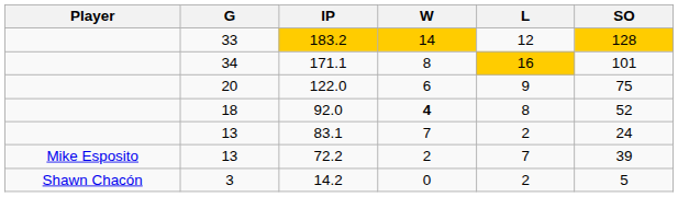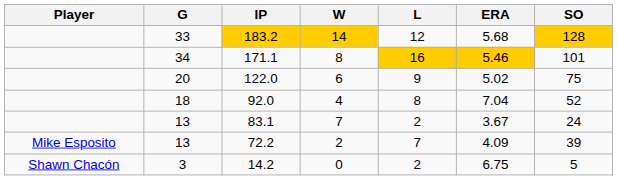+ column: ERA | 5.68 | 5.46 | 5.02 | 7.04 | 3.67 | 4.09 | 6.75
92.0 | W: bold -> normal
